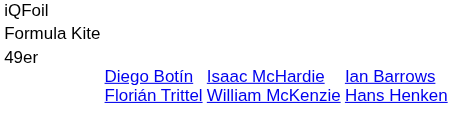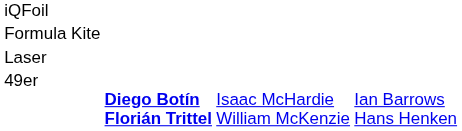+ row: Laser
49er | column 2: normal -> bold
